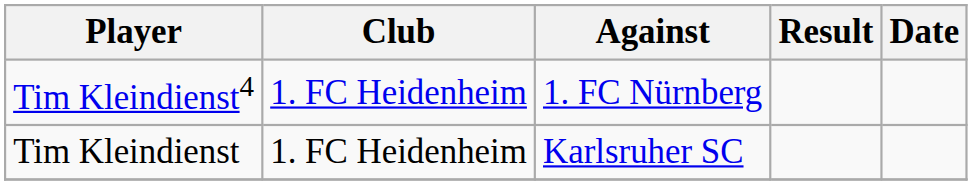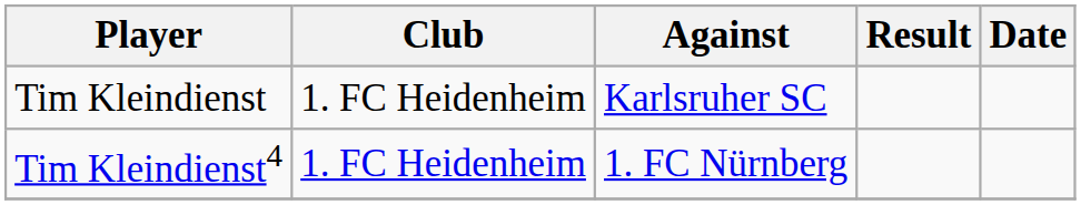rows swapped: Tim Kleindienst4 <-> Tim Kleindienst
